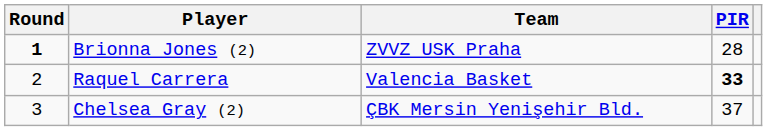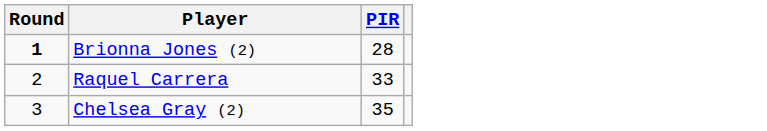- column: Team | ZVVZ USK Praha | Valencia Basket | ÇBK Mersin Yenişehir Bld.
Raquel Carrera | PIR: bold -> normal
Chelsea Gray (2) | PIR: 37 -> 35
